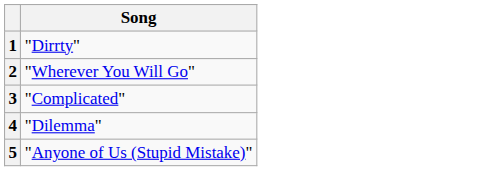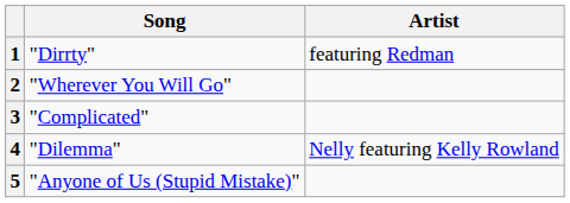+ column: Artist | featuring Redman | Nelly featuring Kelly Rowland
